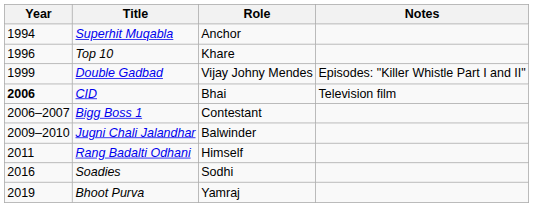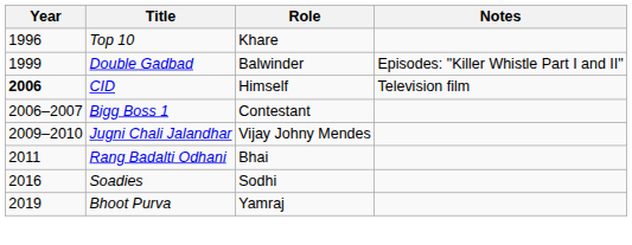- row: 1994 | Superhit Muqabla | Anchor
Double Gadbad | Role: Vijay Johny Mendes -> Balwinder
CID | Role: Bhai -> Himself
Jugni Chali Jalandhar | Role: Balwinder -> Vijay Johny Mendes
Rang Badalti Odhani | Role: Himself -> Bhai
